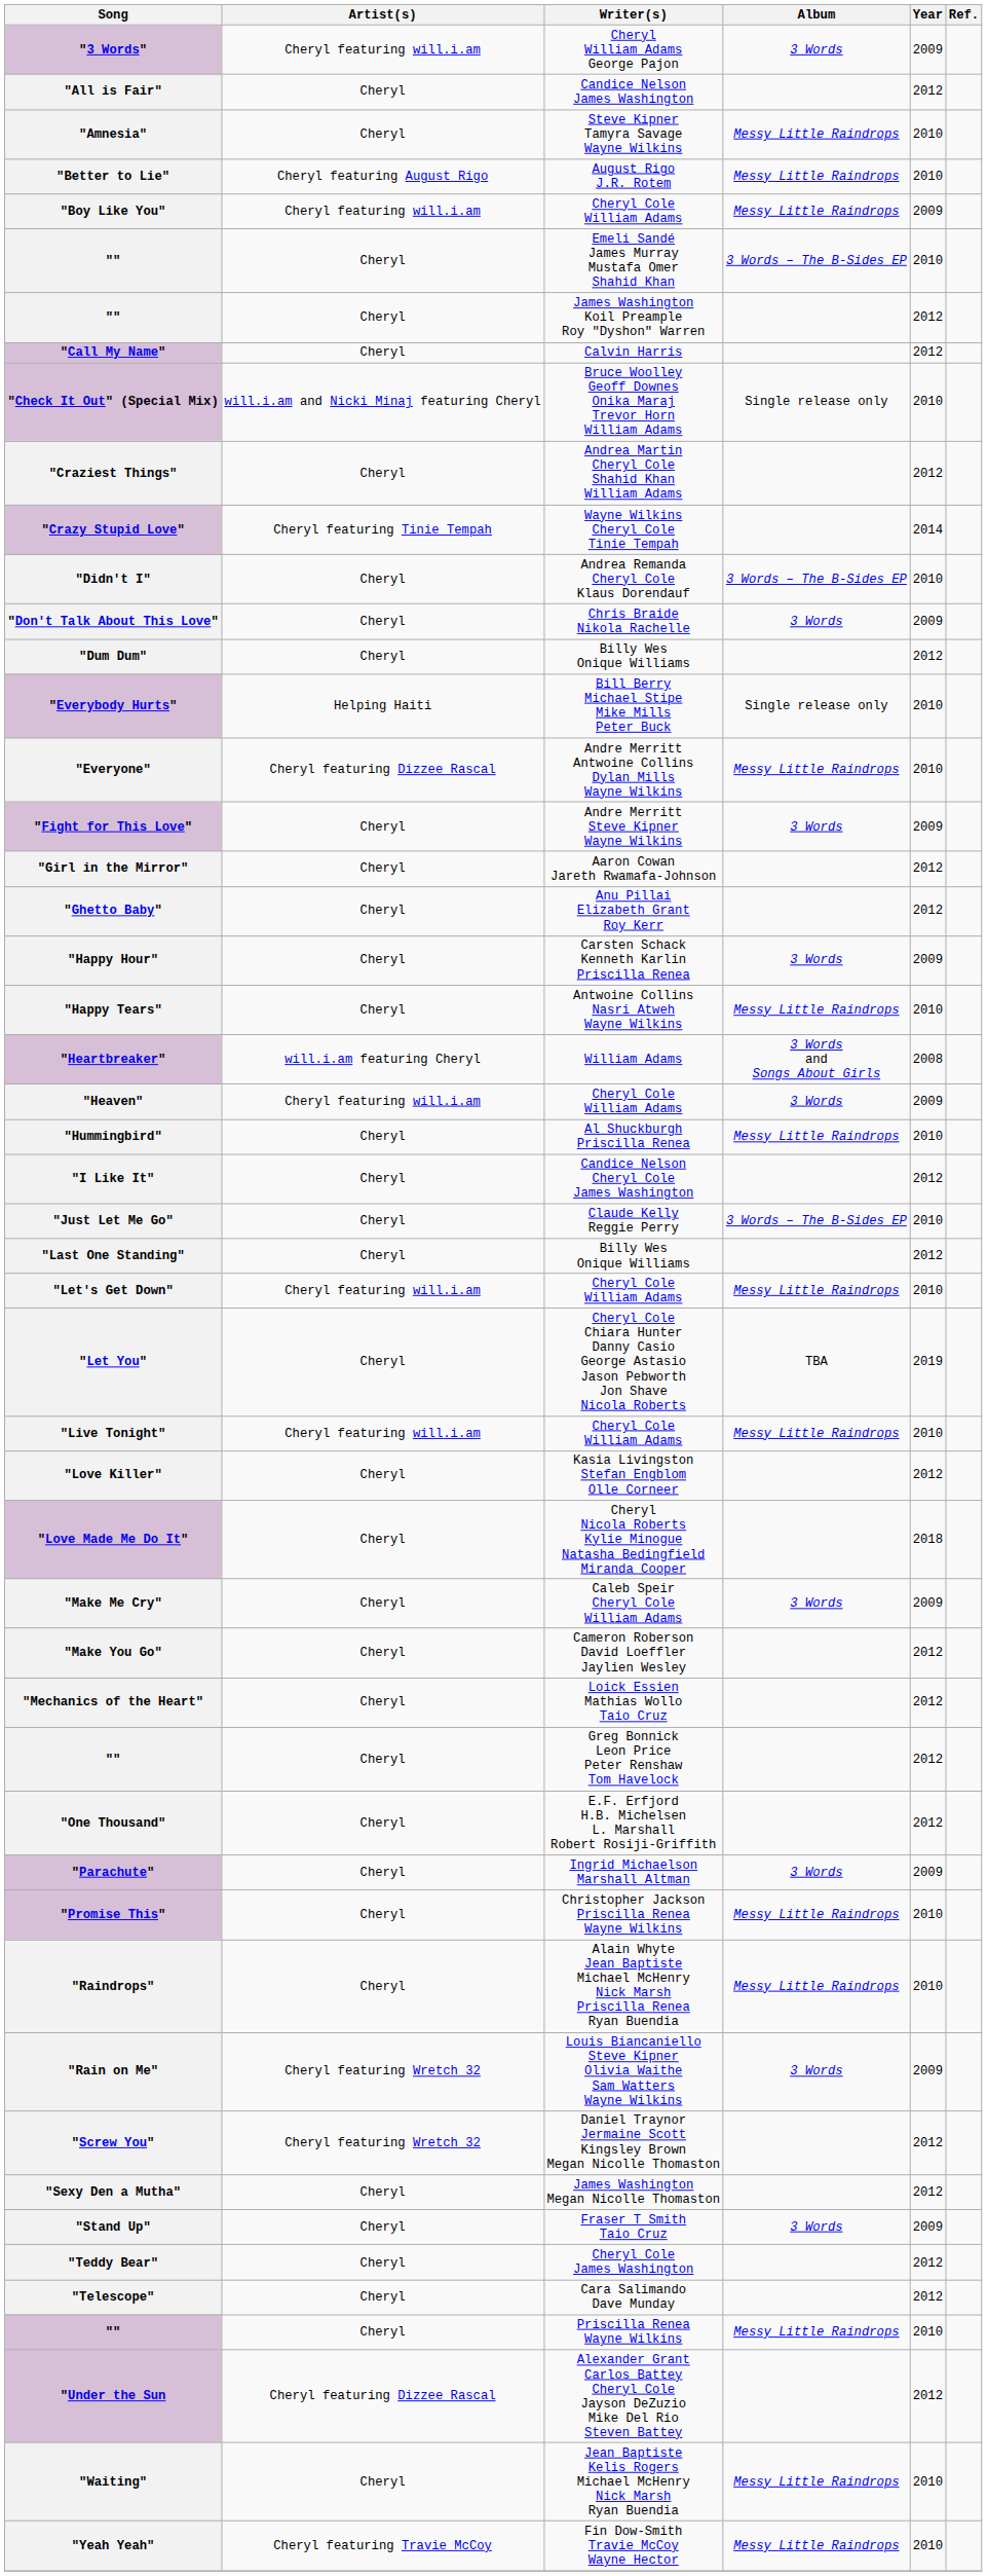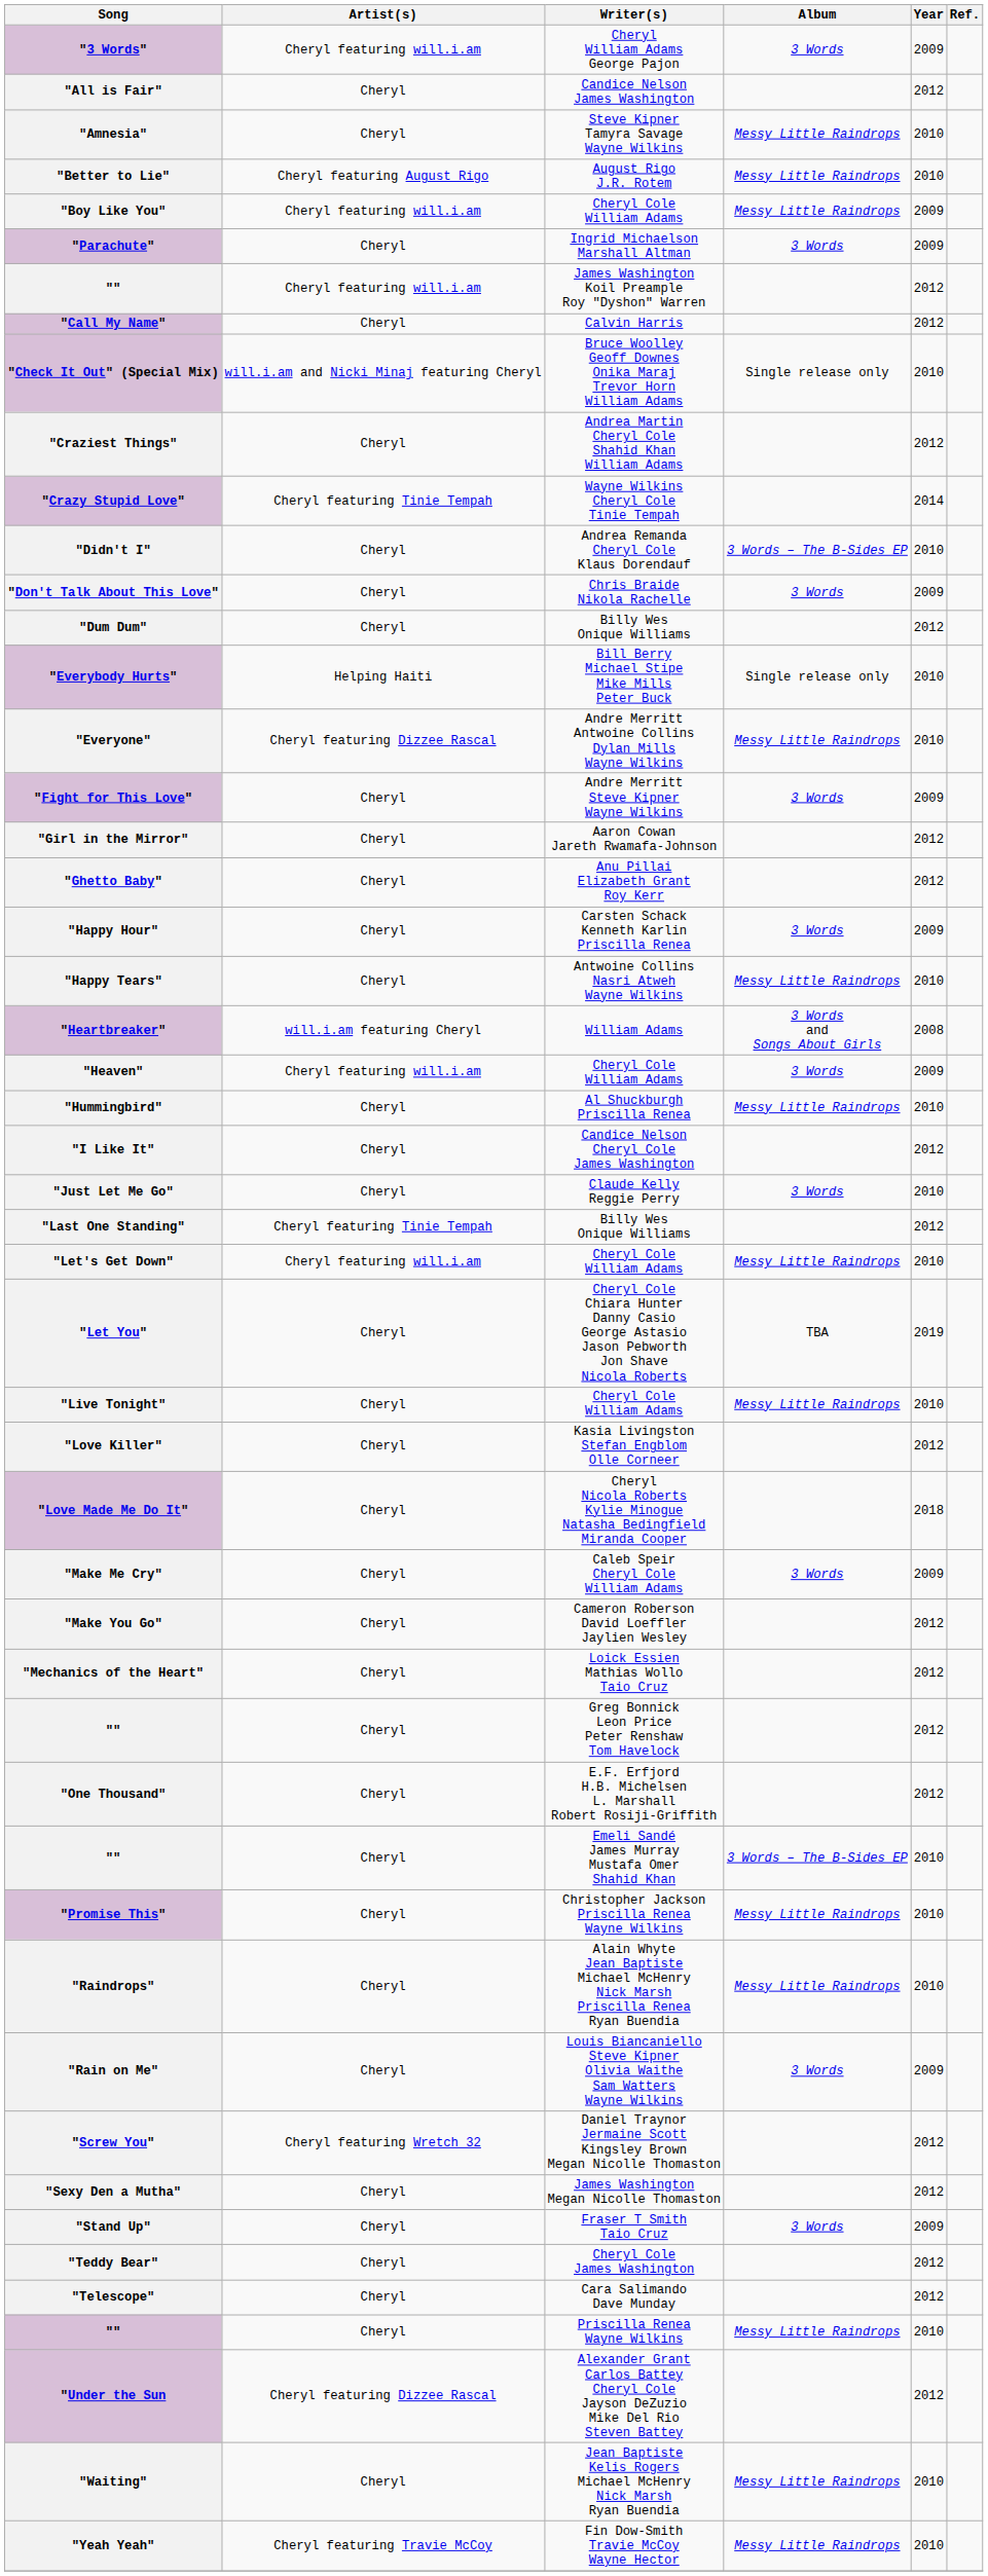rows swapped: "" / Emeli Sandé James Murray Mustafa Omer Shahid Khan <-> "Parachute"
"" / James Washington Koil Preample Roy "Dyshon" Warren | Artist(s): Cheryl -> Cheryl featuring will.i.am
"Just Let Me Go" | Album: 3 Words – The B-Sides EP -> 3 Words
"Last One Standing" | Artist(s): Cheryl -> Cheryl featuring Tinie Tempah
"Live Tonight" | Artist(s): Cheryl featuring will.i.am -> Cheryl
"Rain on Me" | Artist(s): Cheryl featuring Wretch 32 -> Cheryl
